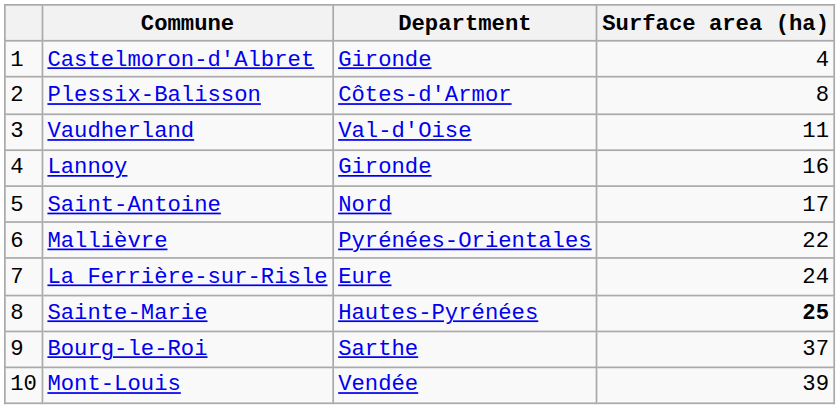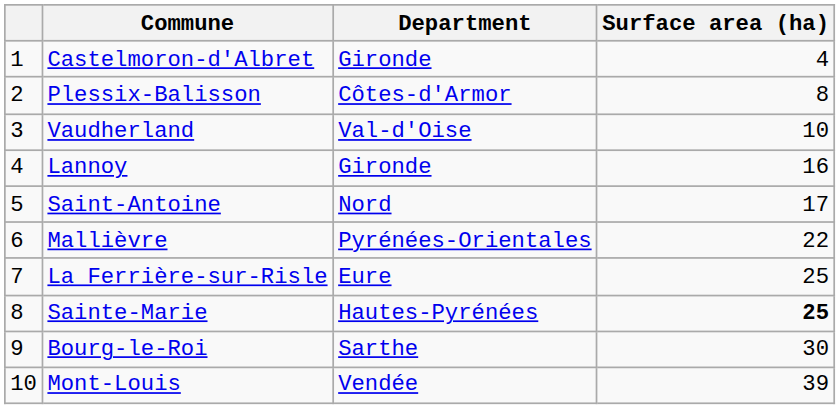Vaudherland | Surface area (ha): 11 -> 10
La Ferrière-sur-Risle | Surface area (ha): 24 -> 25
Bourg-le-Roi | Surface area (ha): 37 -> 30
